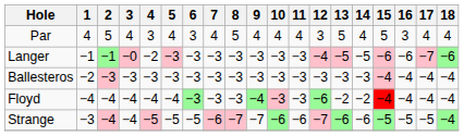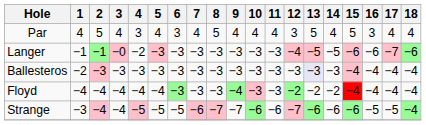Ballesteros | 13: no background -> lavender background
Floyd | 12: −6 -> −2
Strange | 15: −5 -> −6
